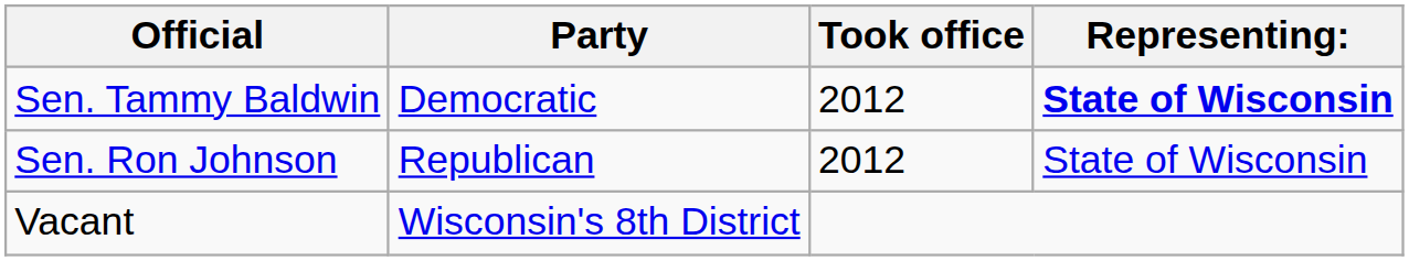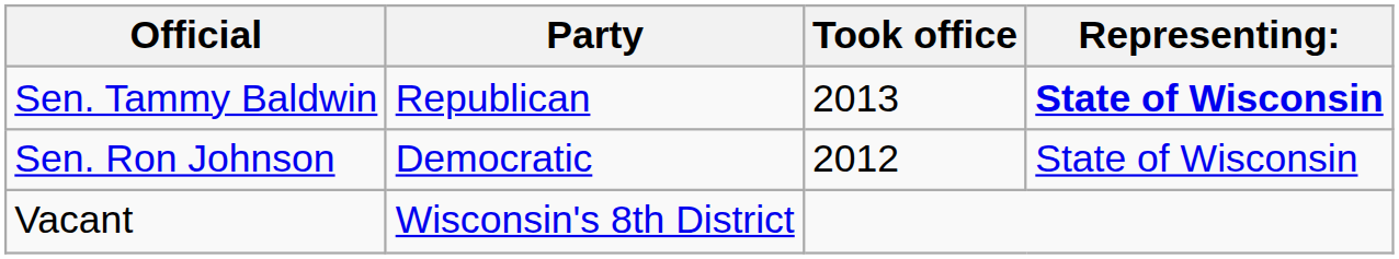Sen. Tammy Baldwin | Party: Democratic -> Republican
Sen. Tammy Baldwin | Took office: 2012 -> 2013
Sen. Ron Johnson | Party: Republican -> Democratic
